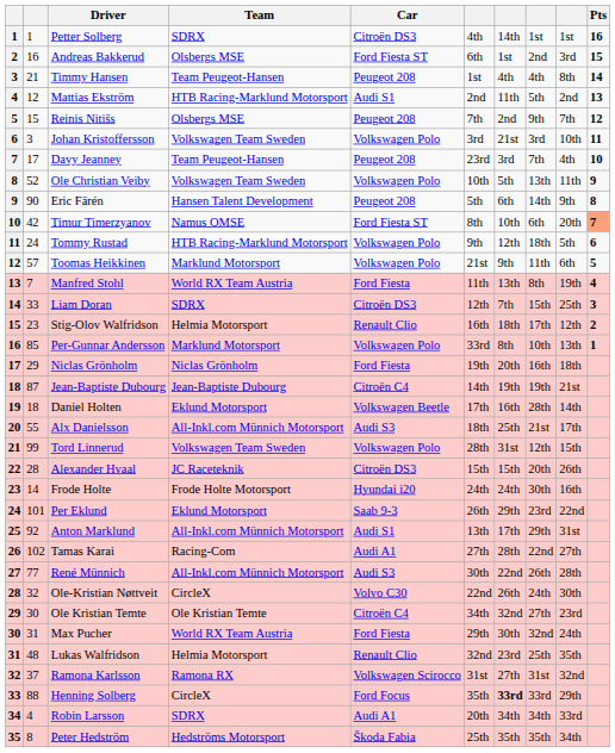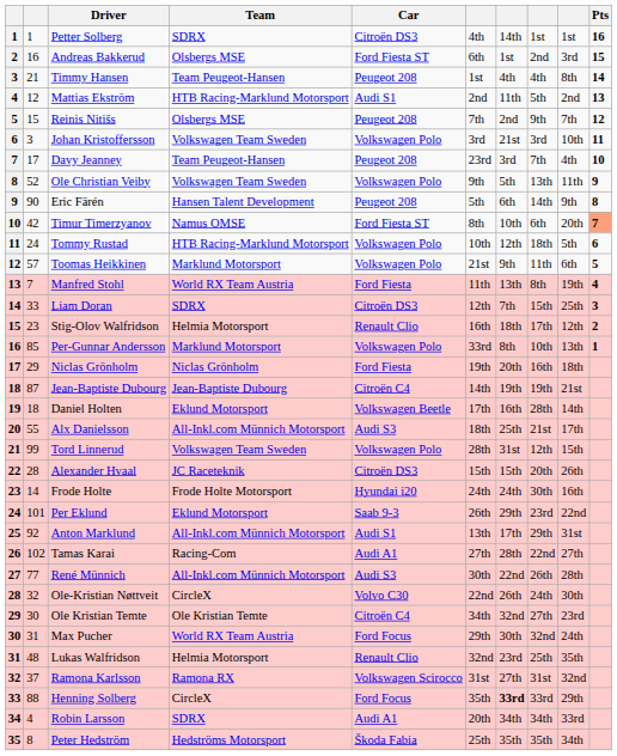Ole Christian Veiby | column 6: 10th -> 9th
Tommy Rustad | column 6: 9th -> 10th
Max Pucher | Car: Ford Fiesta -> Ford Focus
